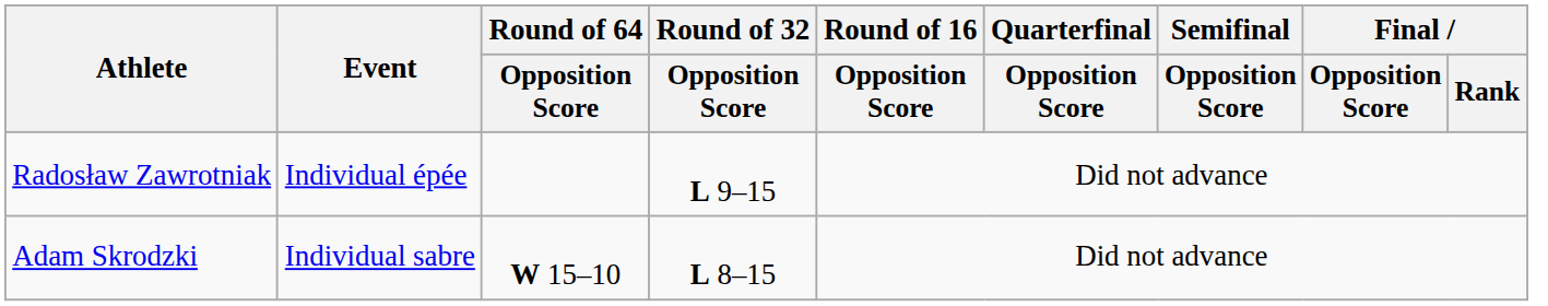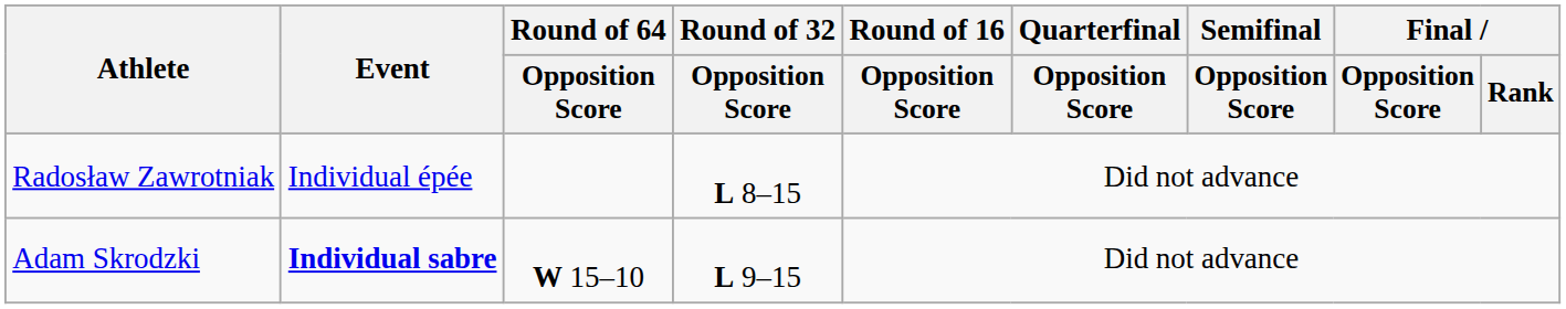Radosław Zawrotniak | Round of 32 / Opposition Score: L 9–15 -> L 8–15
Adam Skrodzki | Event: normal -> bold
Adam Skrodzki | Round of 32 / Opposition Score: L 8–15 -> L 9–15
